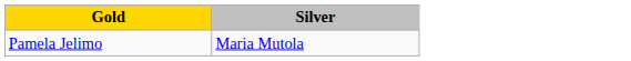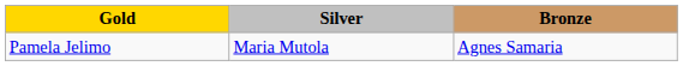+ column: Bronze | Agnes Samaria
